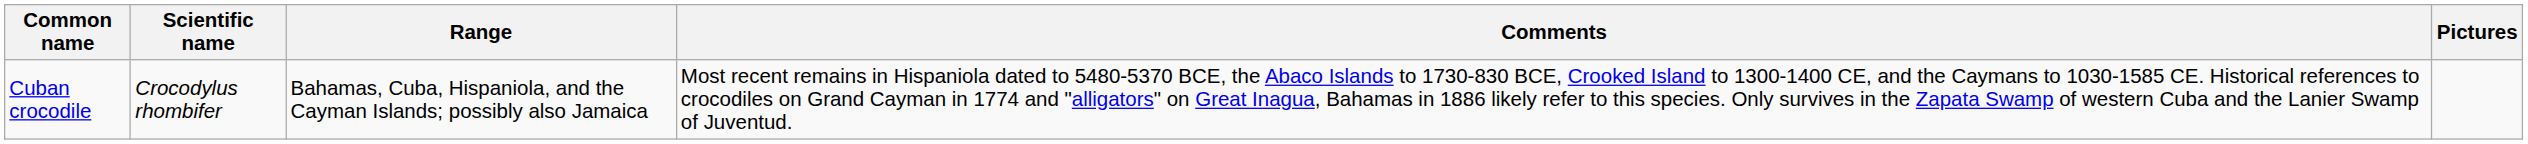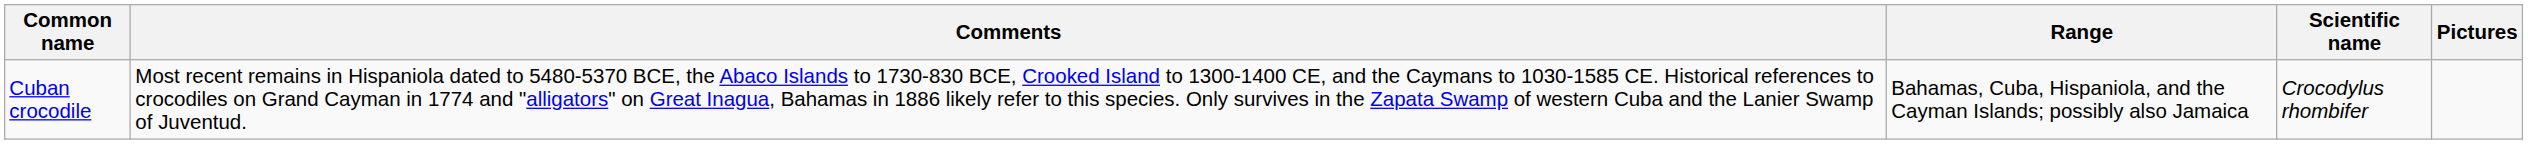columns swapped: Scientific name <-> Comments
